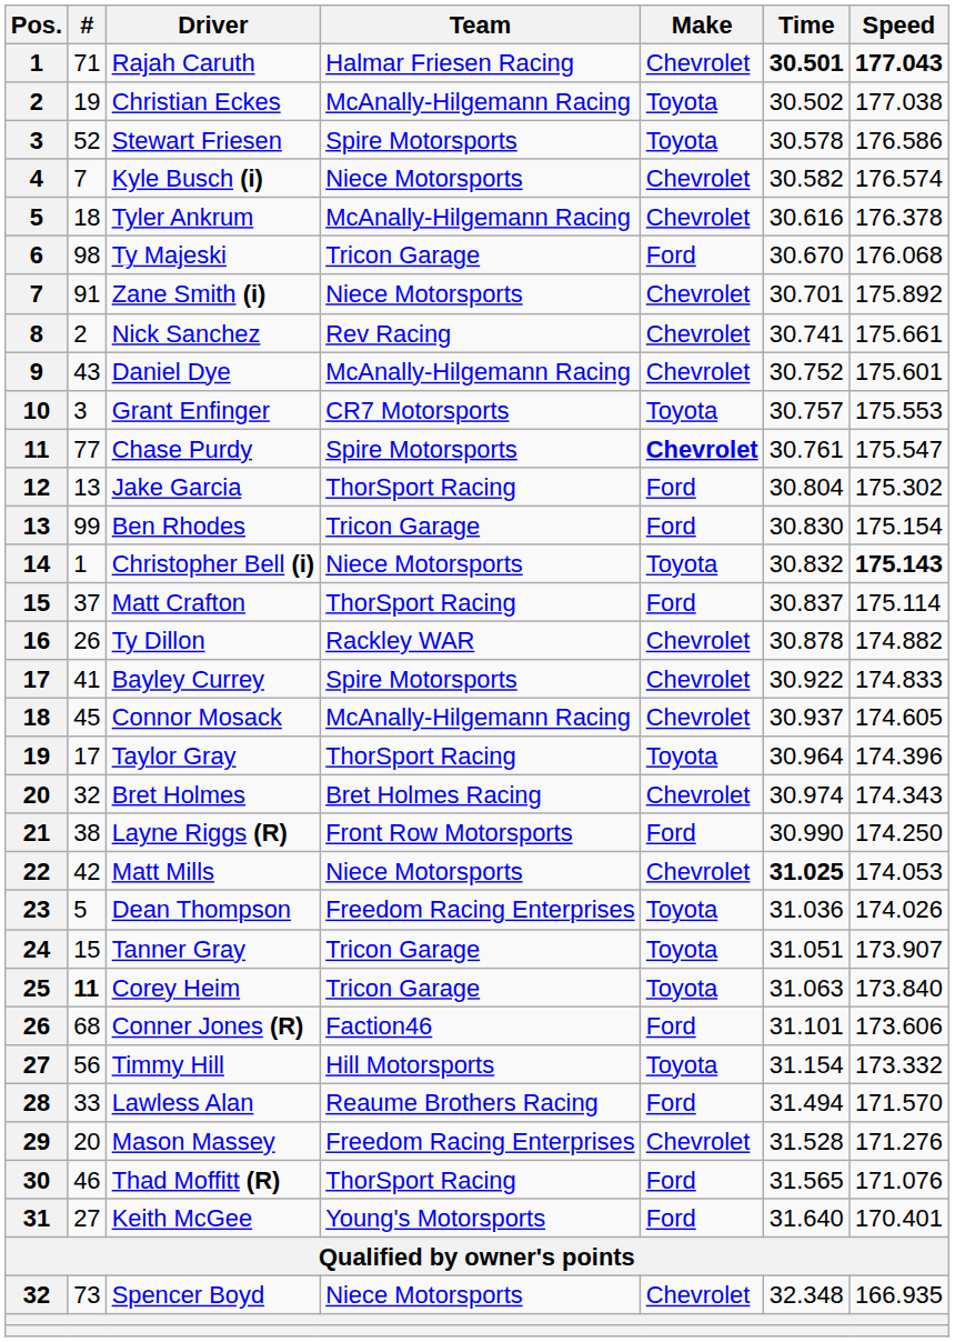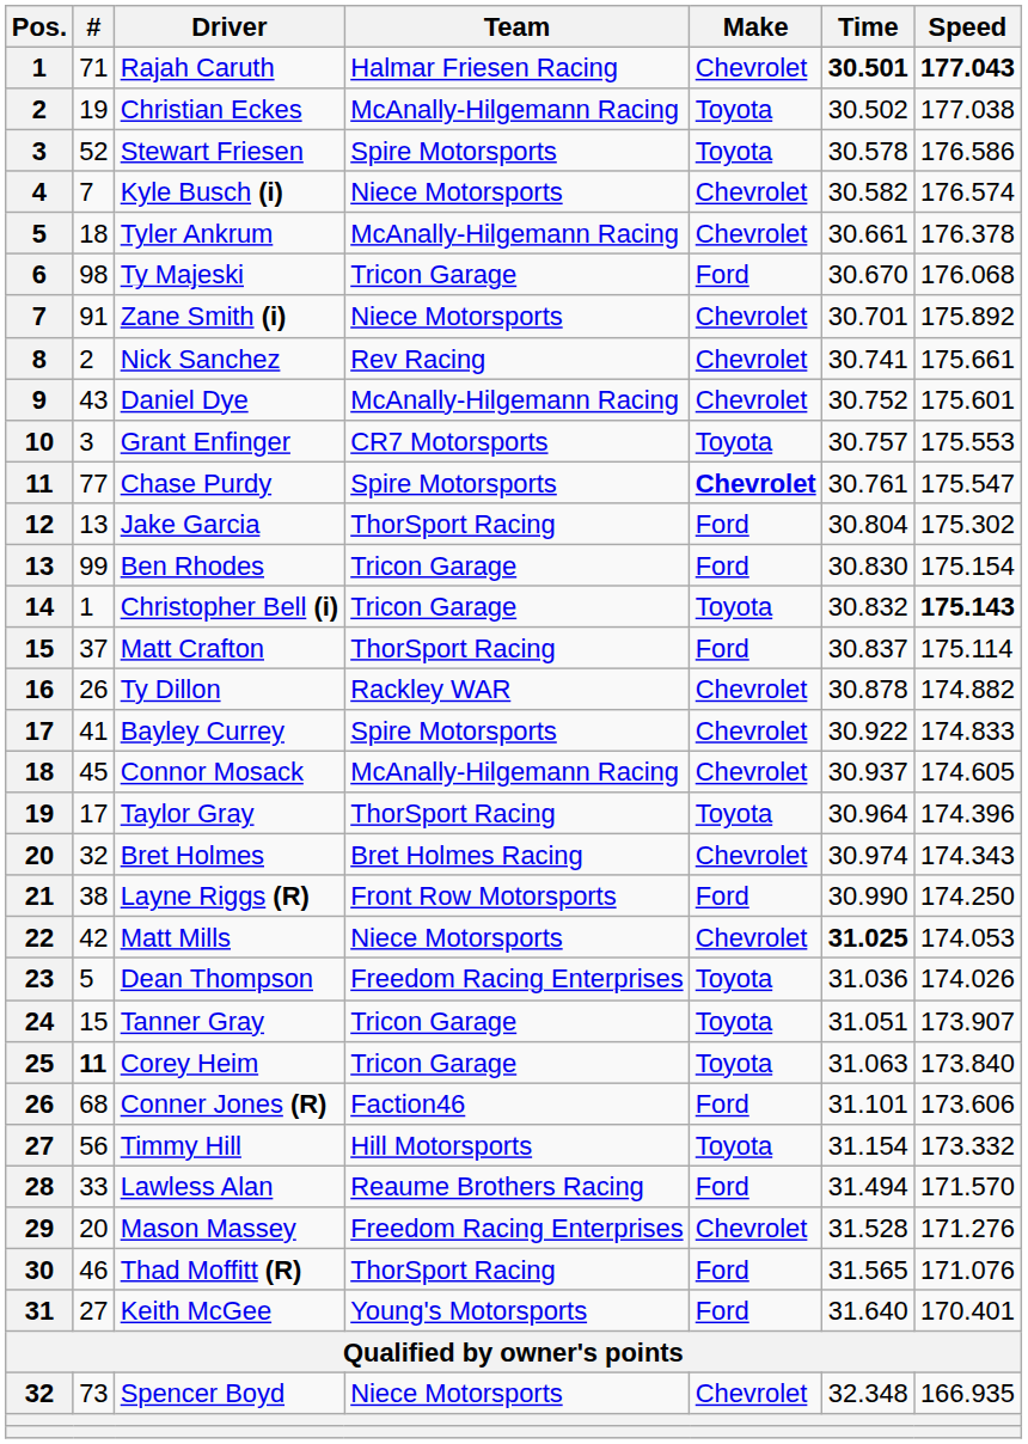Tyler Ankrum | Time: 30.616 -> 30.661
Christopher Bell (i) | Team: Niece Motorsports -> Tricon Garage
